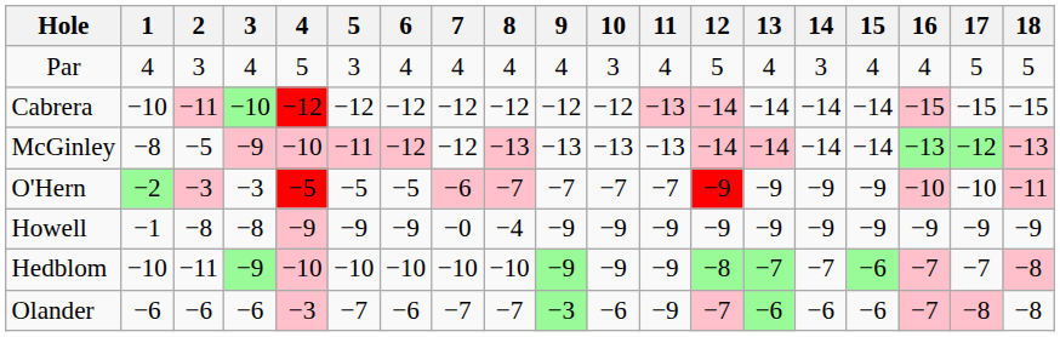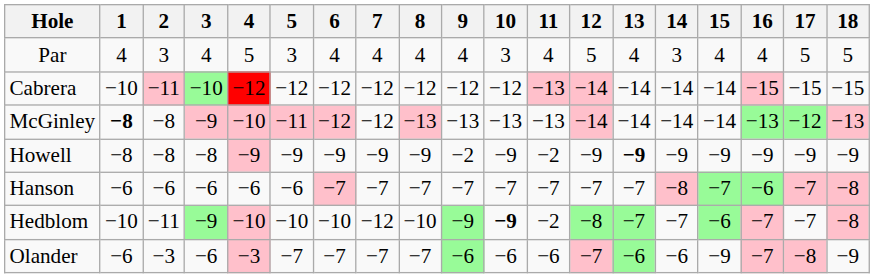McGinley | 1: normal -> bold
McGinley | 2: −5 -> −8
McGinley | 13: pink background -> no background
- row: O'Hern | −2 | −3 | −3 | −5 | −5 | −5 | −6 | −7 | −7 | −7 | −7 | −9 | −9 | −9 | −9 | −10 | −10 | −11
Howell | 1: −1 -> −8
Howell | 7: −0 -> −9
Howell | 8: −4 -> −9
Howell | 9: −9 -> −2
Howell | 11: −9 -> −2
Howell | 13: normal -> bold
+ row: Hanson | −6 | −6 | −6 | −6 | −6 | −7 | −7 | −7 | −7 | −7 | −7 | −7 | −7 | −8 | −7 | −6 | −7 | −8
Hedblom | 7: −10 -> −12
Hedblom | 10: normal -> bold
Hedblom | 11: −9 -> −2
Olander | 2: −6 -> −3
Olander | 6: −6 -> −7
Olander | 9: −3 -> −6
Olander | 11: −9 -> −6
Olander | 15: −6 -> −9
Olander | 18: −8 -> −9
